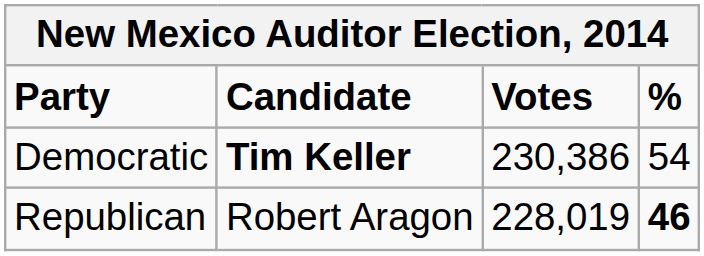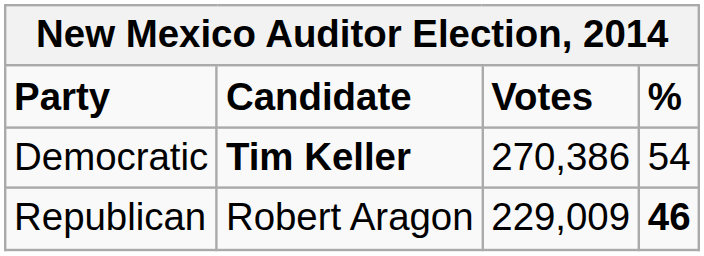Democratic | Votes: 230,386 -> 270,386
Republican | Votes: 228,019 -> 229,009
